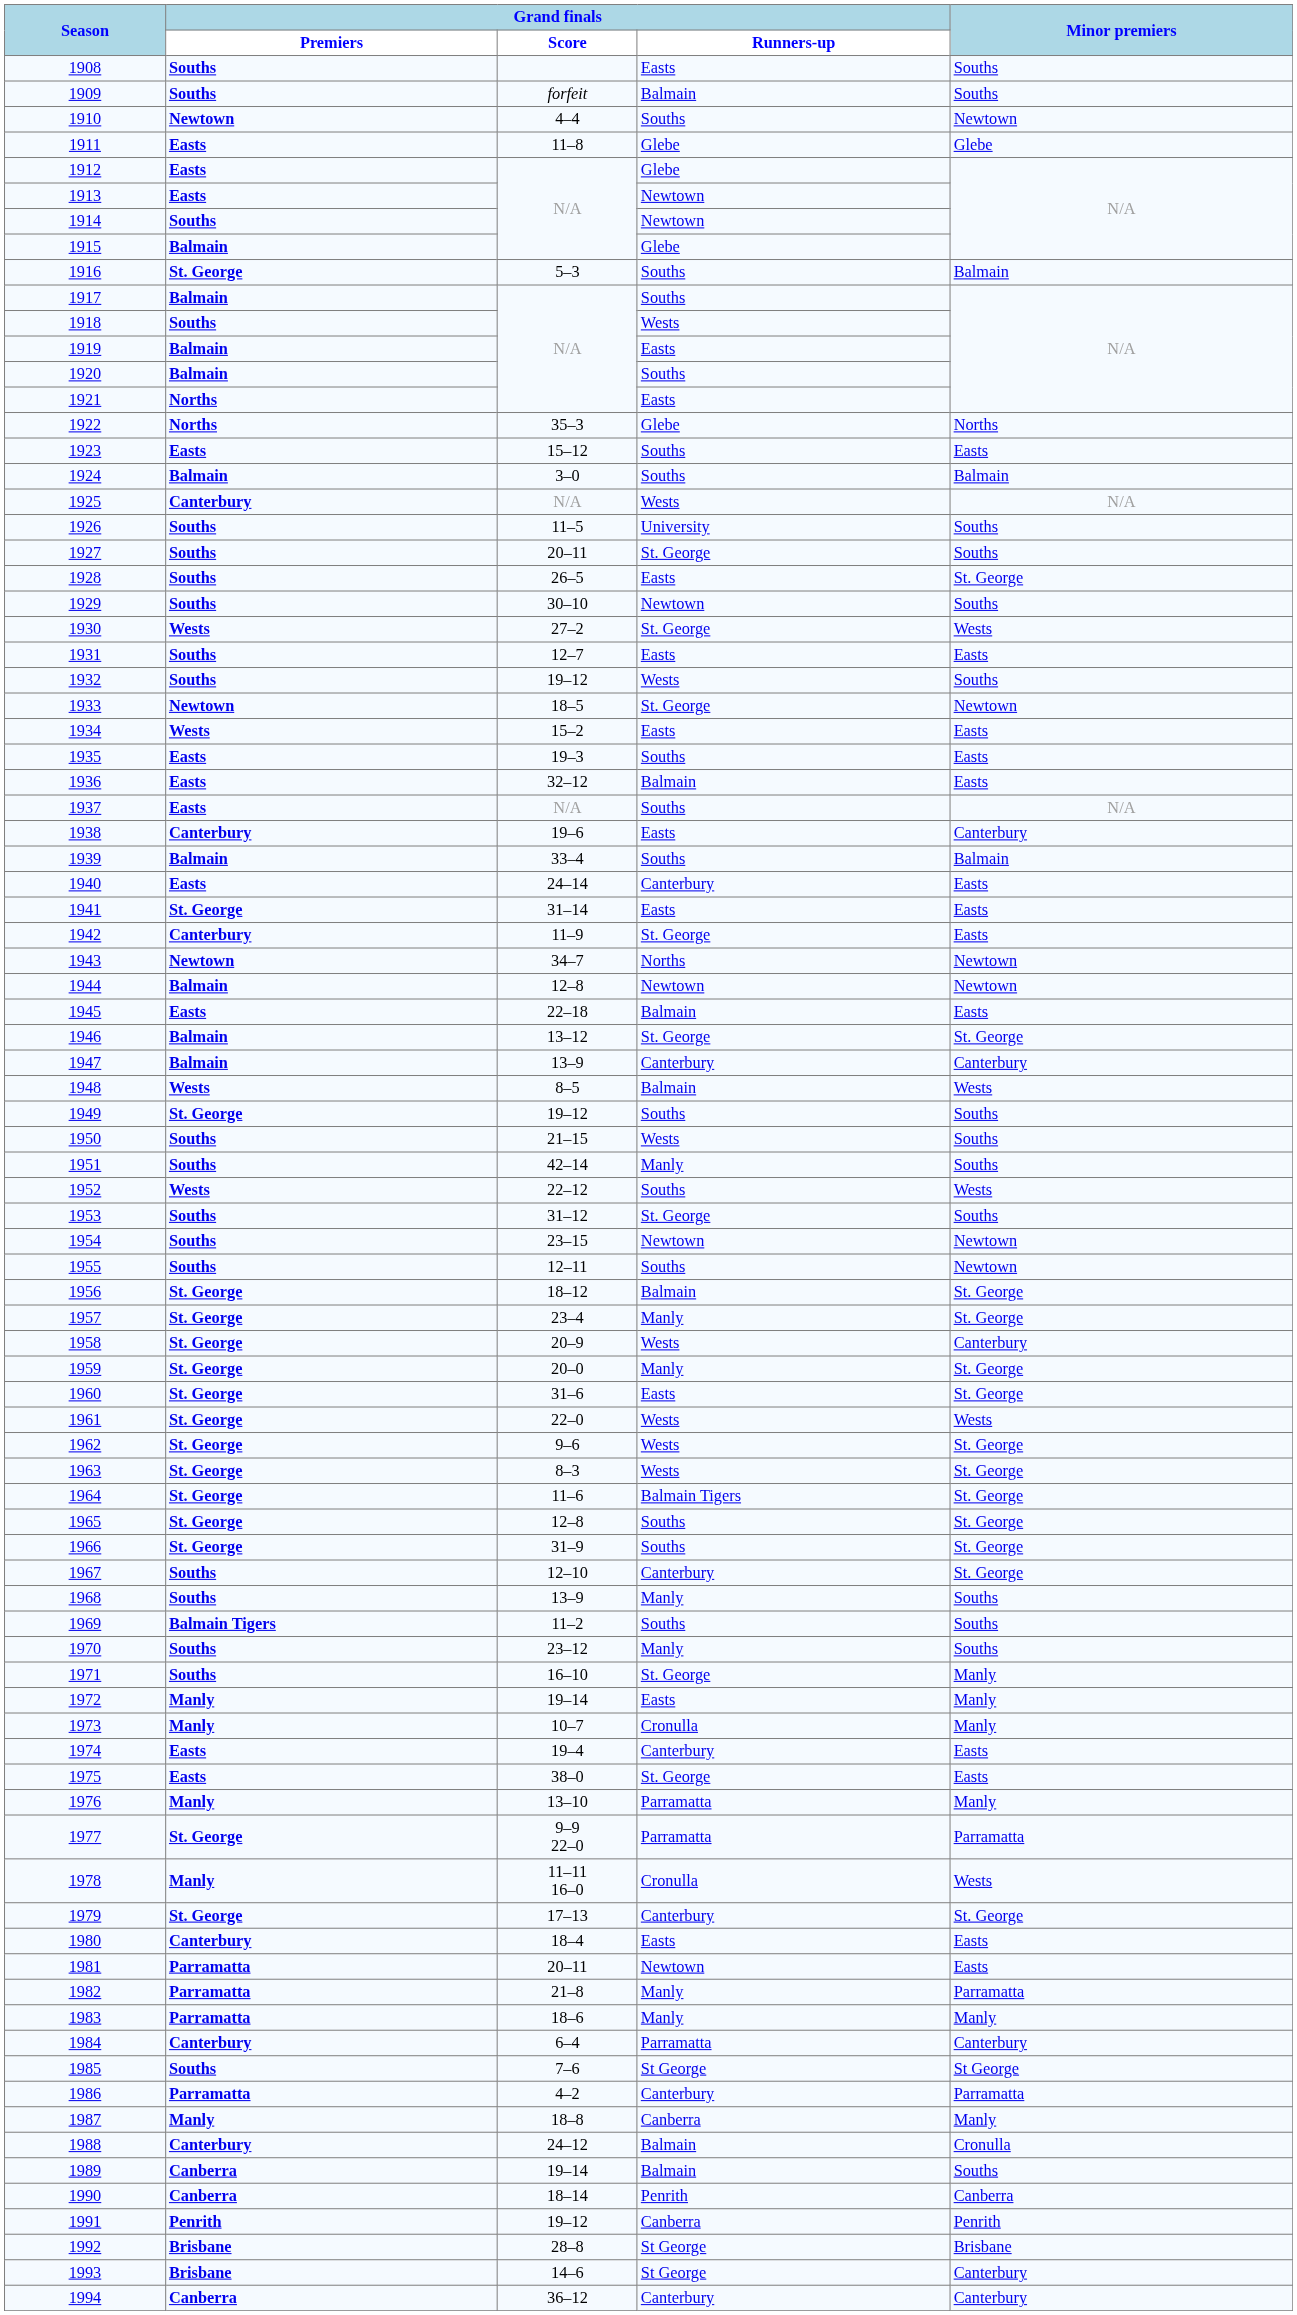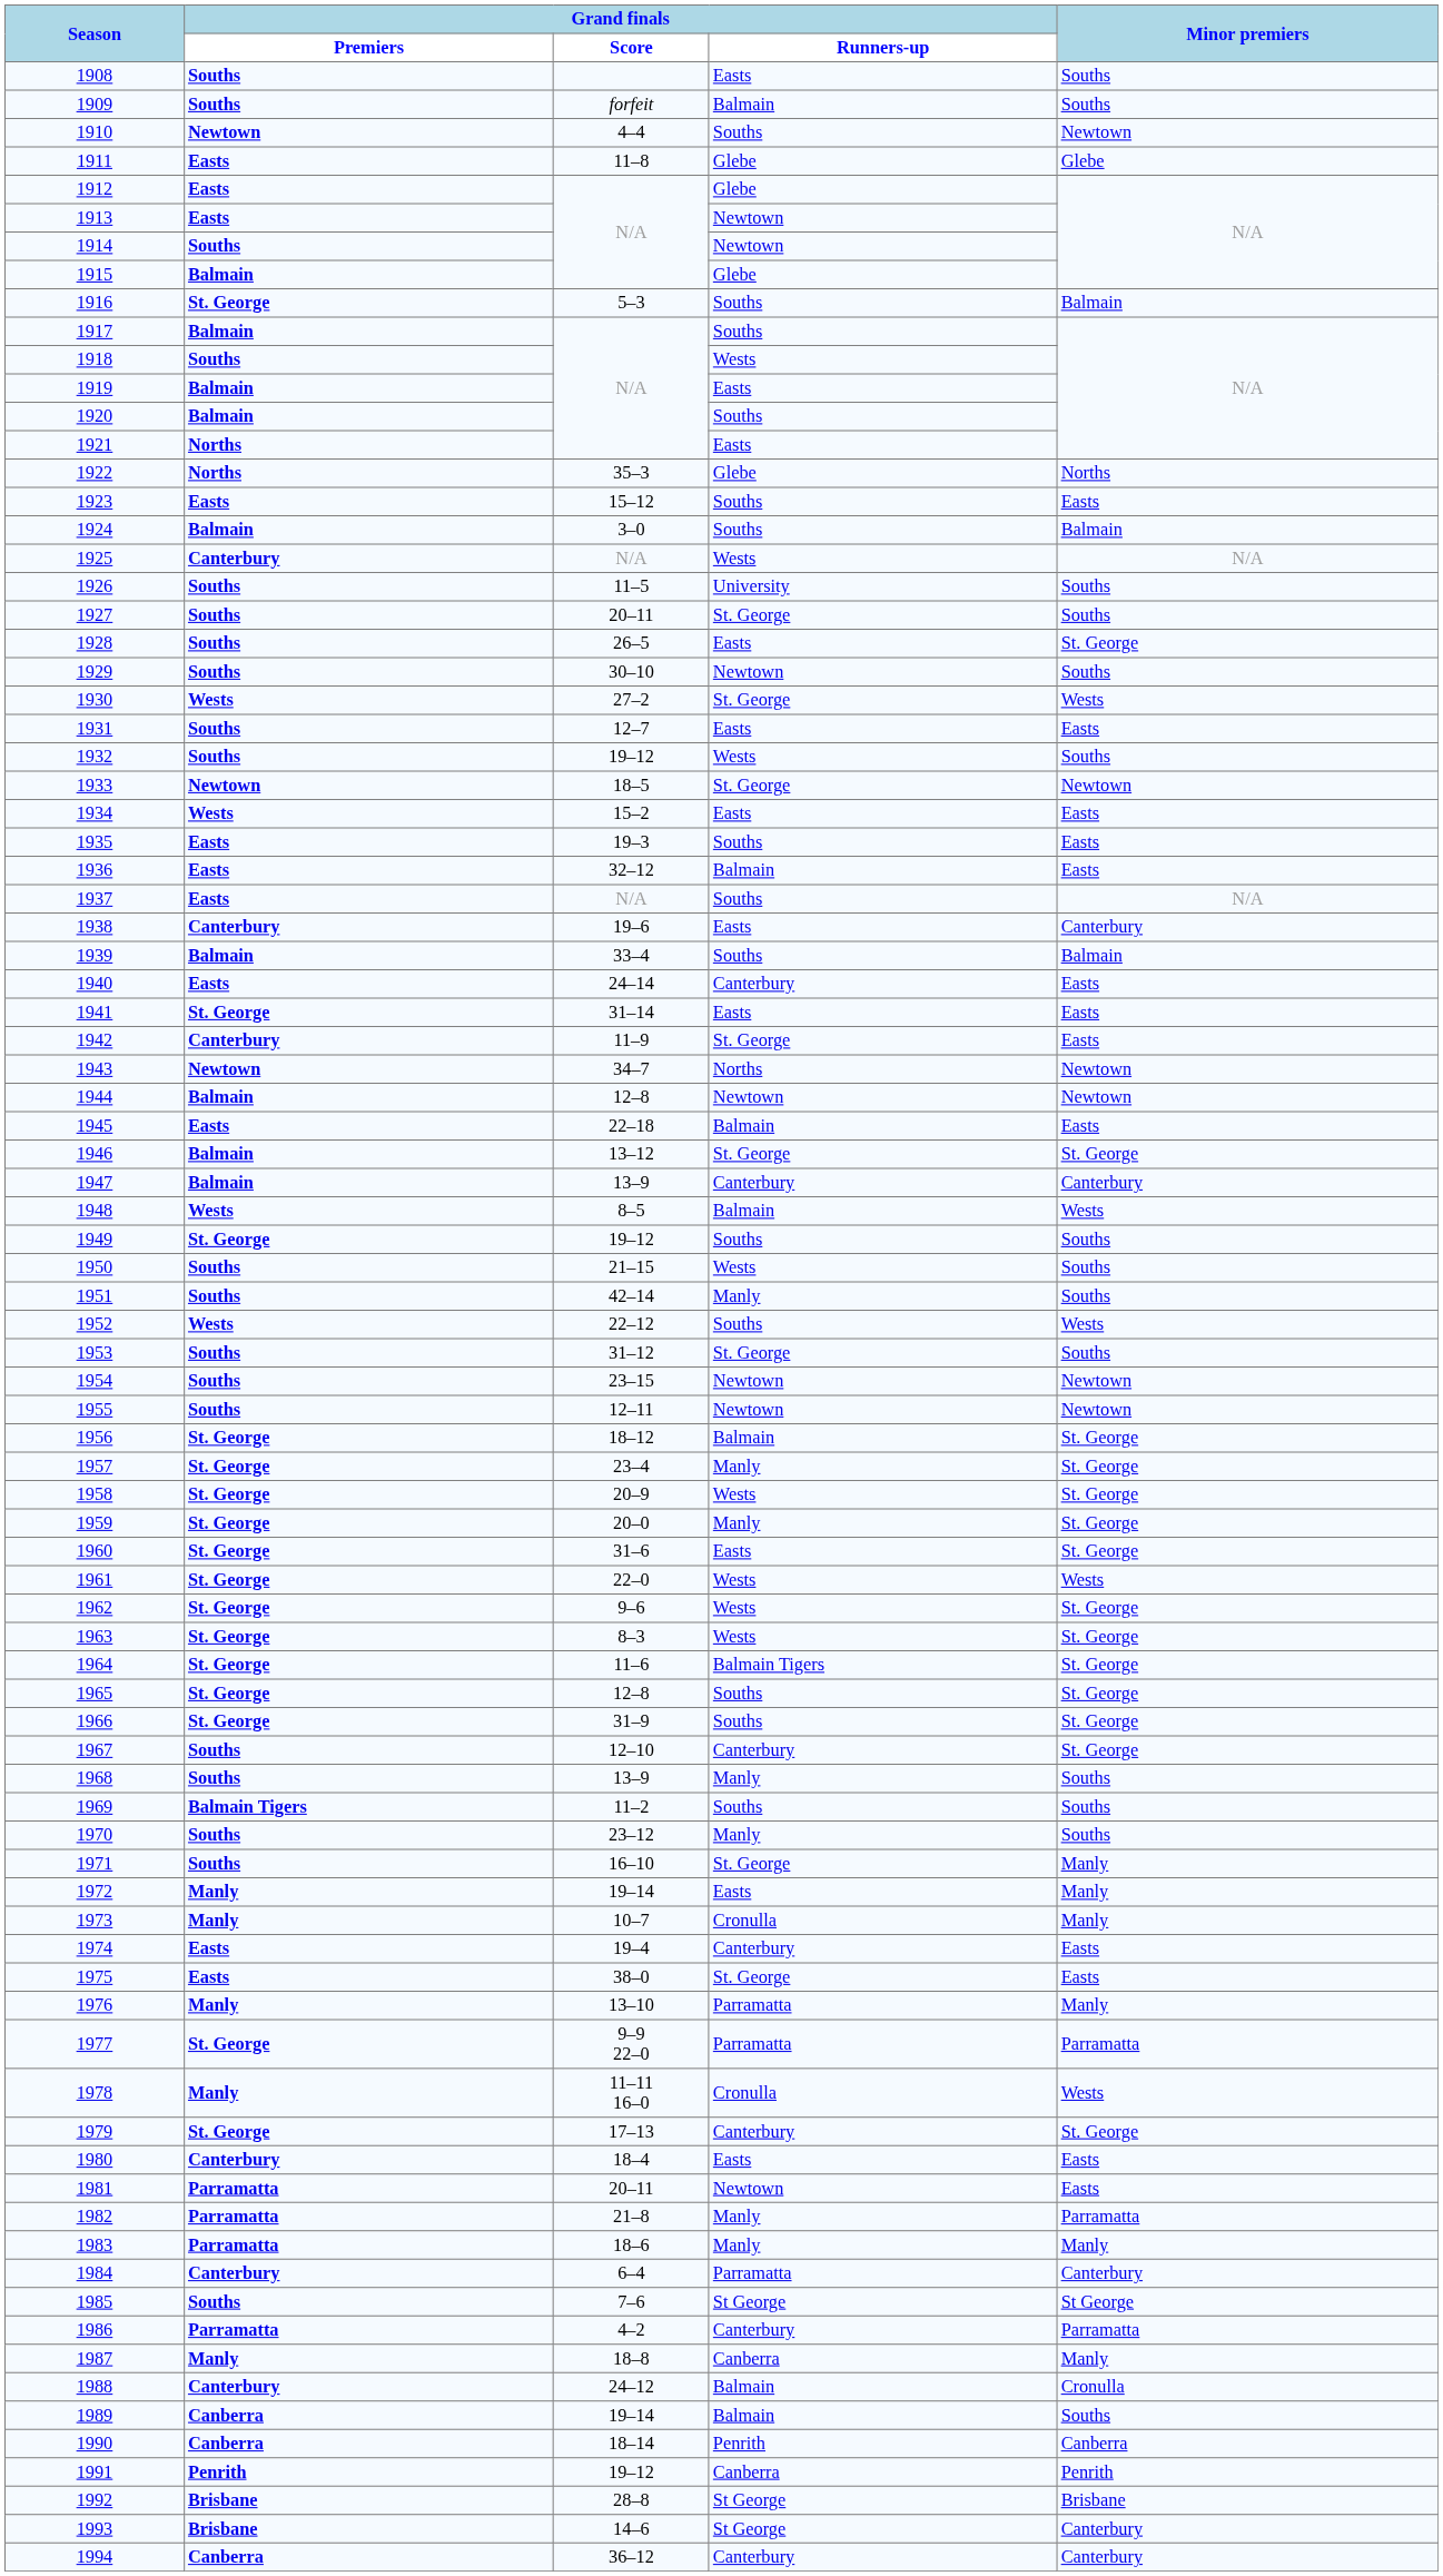1955 | Grand finals / Runners-up: Souths -> Newtown
1958 | Minor premiers: Canterbury -> St. George
